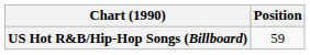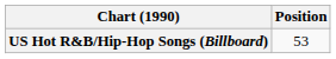US Hot R&B/Hip-Hop Songs (Billboard) | Position: 59 -> 53
